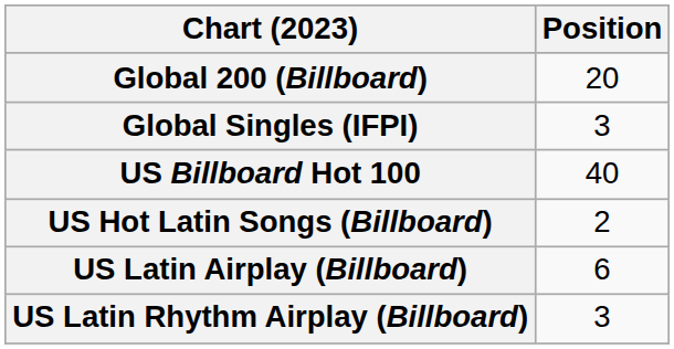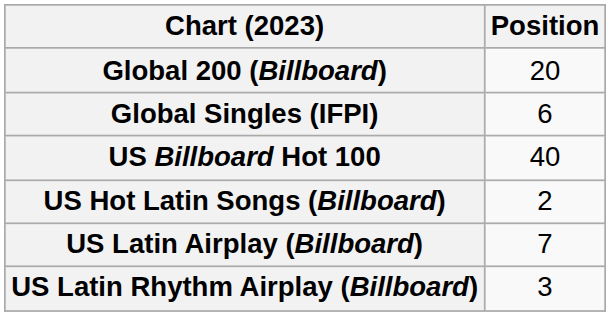Global Singles (IFPI) | Position: 3 -> 6
US Latin Airplay (Billboard) | Position: 6 -> 7
